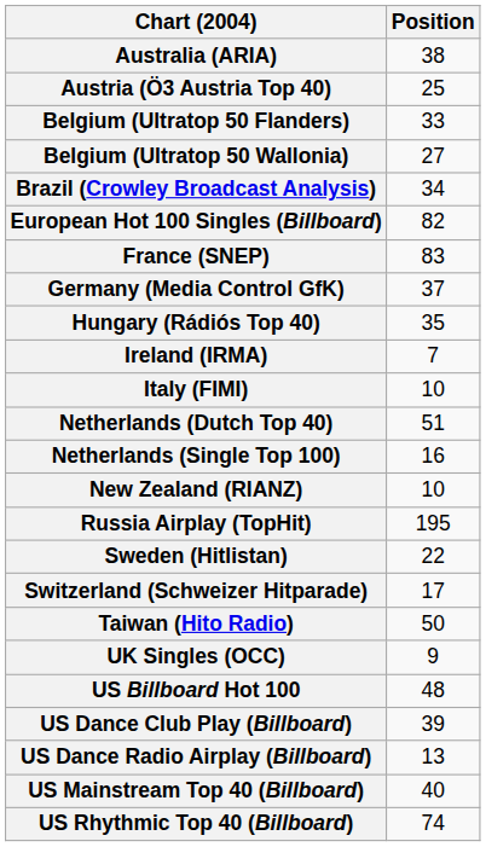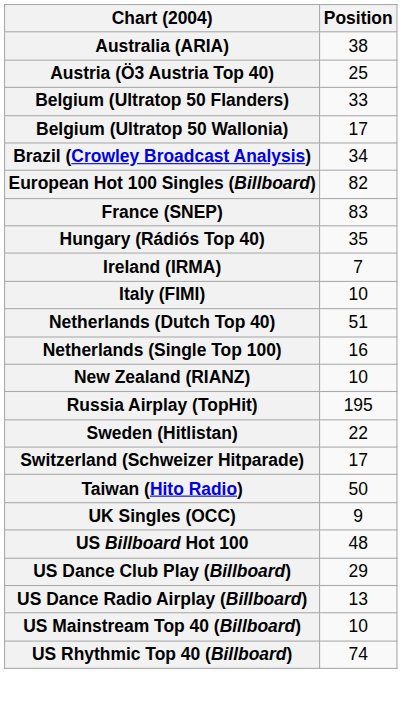Belgium (Ultratop 50 Wallonia) | Position: 27 -> 17
- row: Germany (Media Control GfK) | 37
US Dance Club Play (Billboard) | Position: 39 -> 29
US Mainstream Top 40 (Billboard) | Position: 40 -> 10
